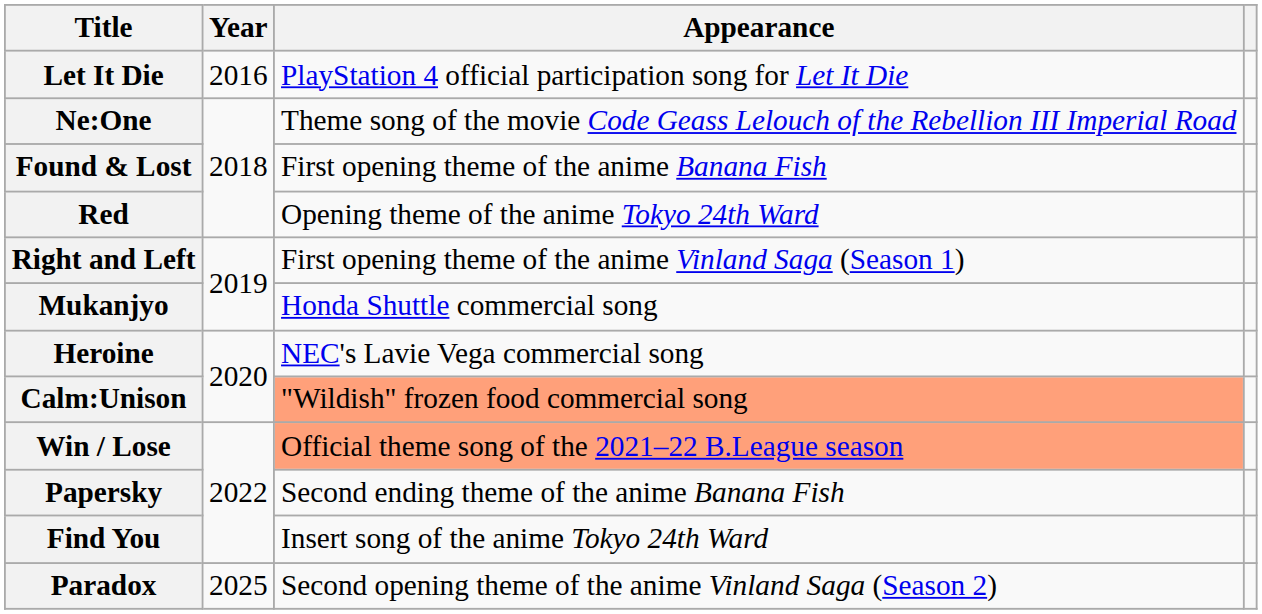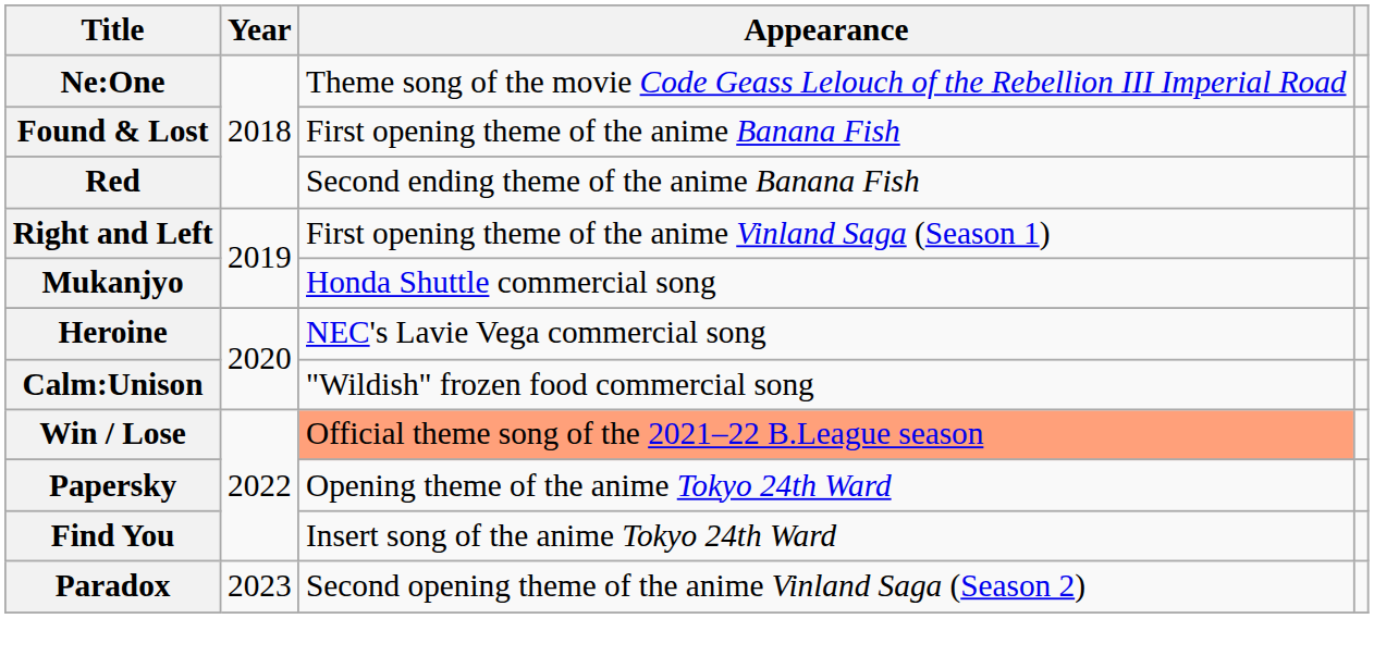- row: Let It Die | 2016 | PlayStation 4 official participation song for Let It Die
Red | Appearance: Opening theme of the anime Tokyo 24th Ward -> Second ending theme of the anime Banana Fish
Calm:Unison | Appearance: lightsalmon background -> no background
Papersky | Appearance: Second ending theme of the anime Banana Fish -> Opening theme of the anime Tokyo 24th Ward
Paradox | Year: 2025 -> 2023
